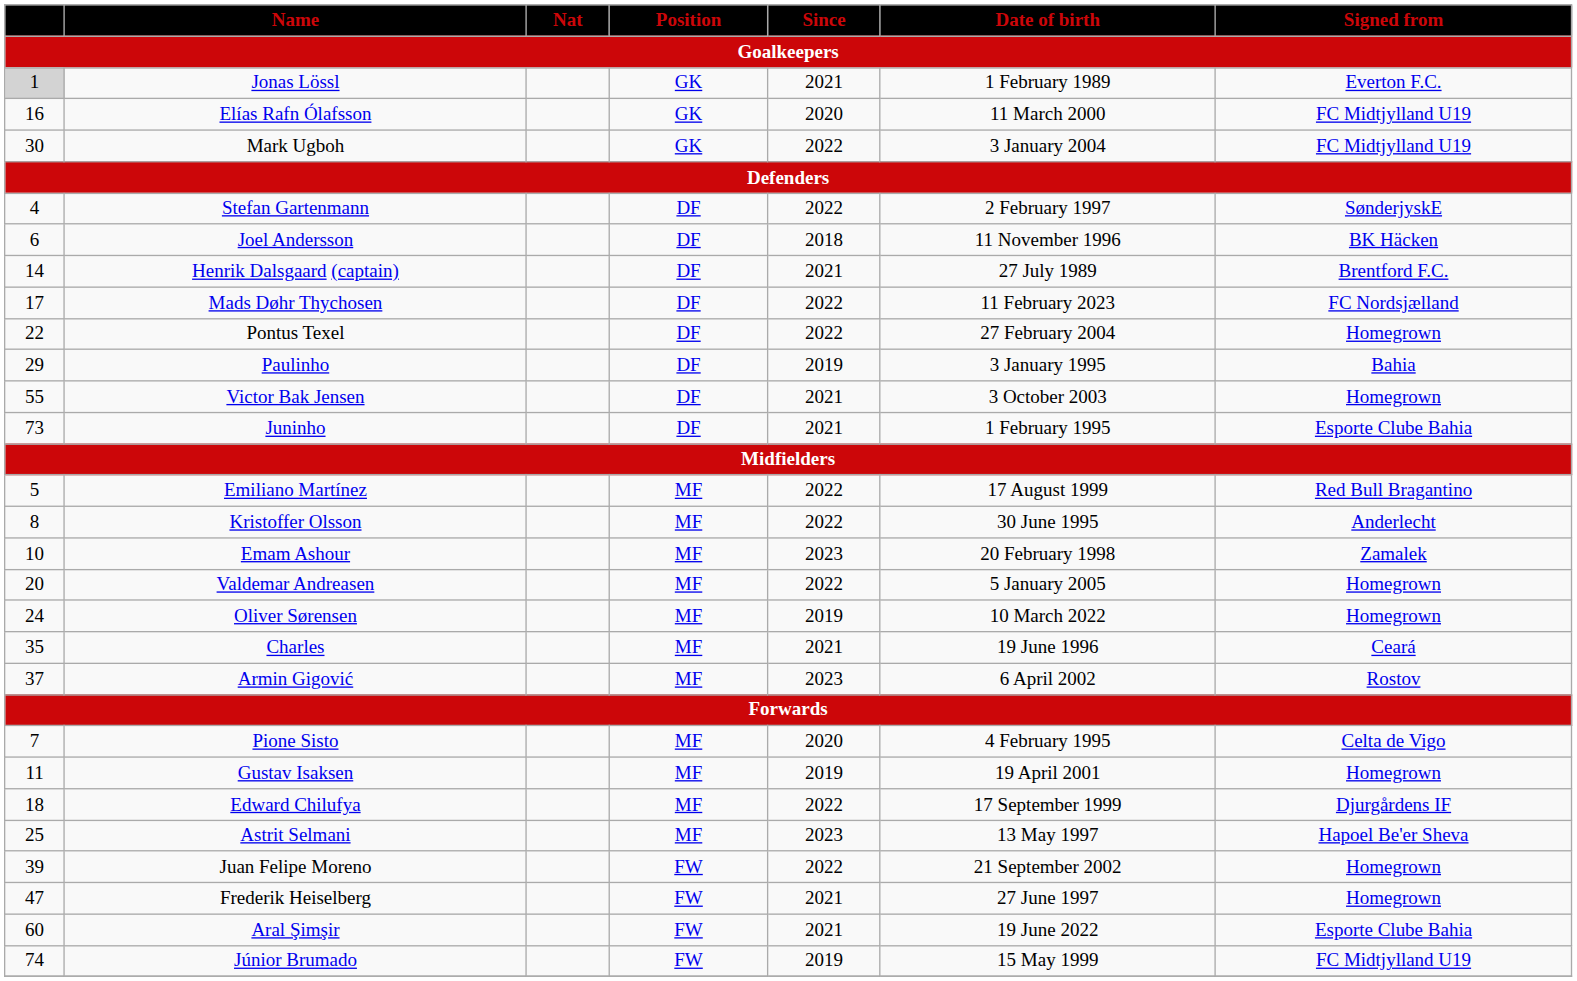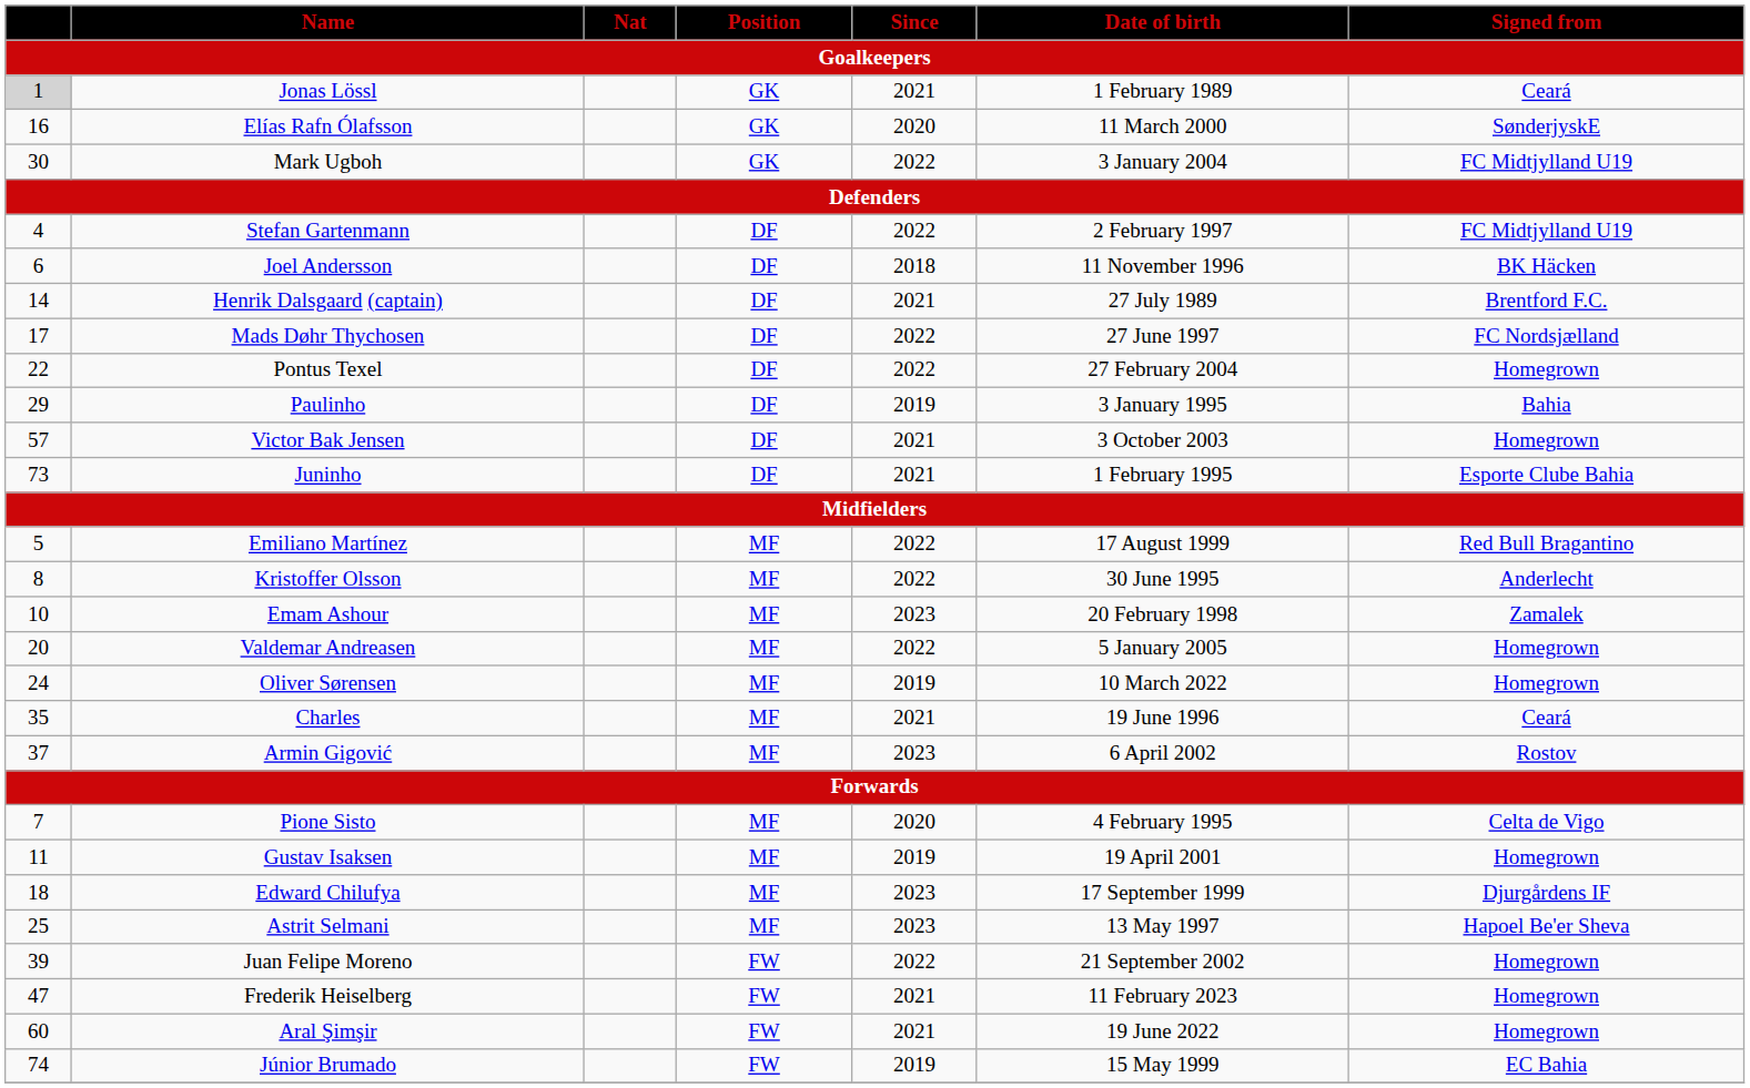Jonas Lössl | Signed from: Everton F.C. -> Ceará
Elías Rafn Ólafsson | Signed from: FC Midtjylland U19 -> SønderjyskE
Stefan Gartenmann | Signed from: SønderjyskE -> FC Midtjylland U19
Mads Døhr Thychosen | Date of birth: 11 February 2023 -> 27 June 1997
Victor Bak Jensen | column 1: 55 -> 57
Edward Chilufya | Since: 2022 -> 2023
Frederik Heiselberg | Date of birth: 27 June 1997 -> 11 February 2023
Aral Şimşir | Signed from: Esporte Clube Bahia -> Homegrown
Júnior Brumado | Signed from: FC Midtjylland U19 -> EC Bahia
